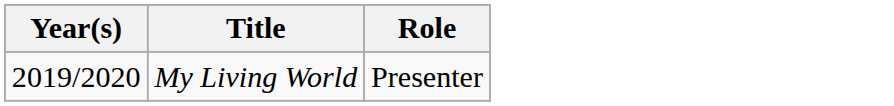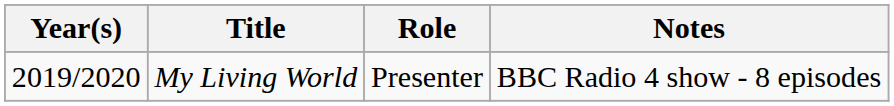+ column: Notes | BBC Radio 4 show - 8 episodes
